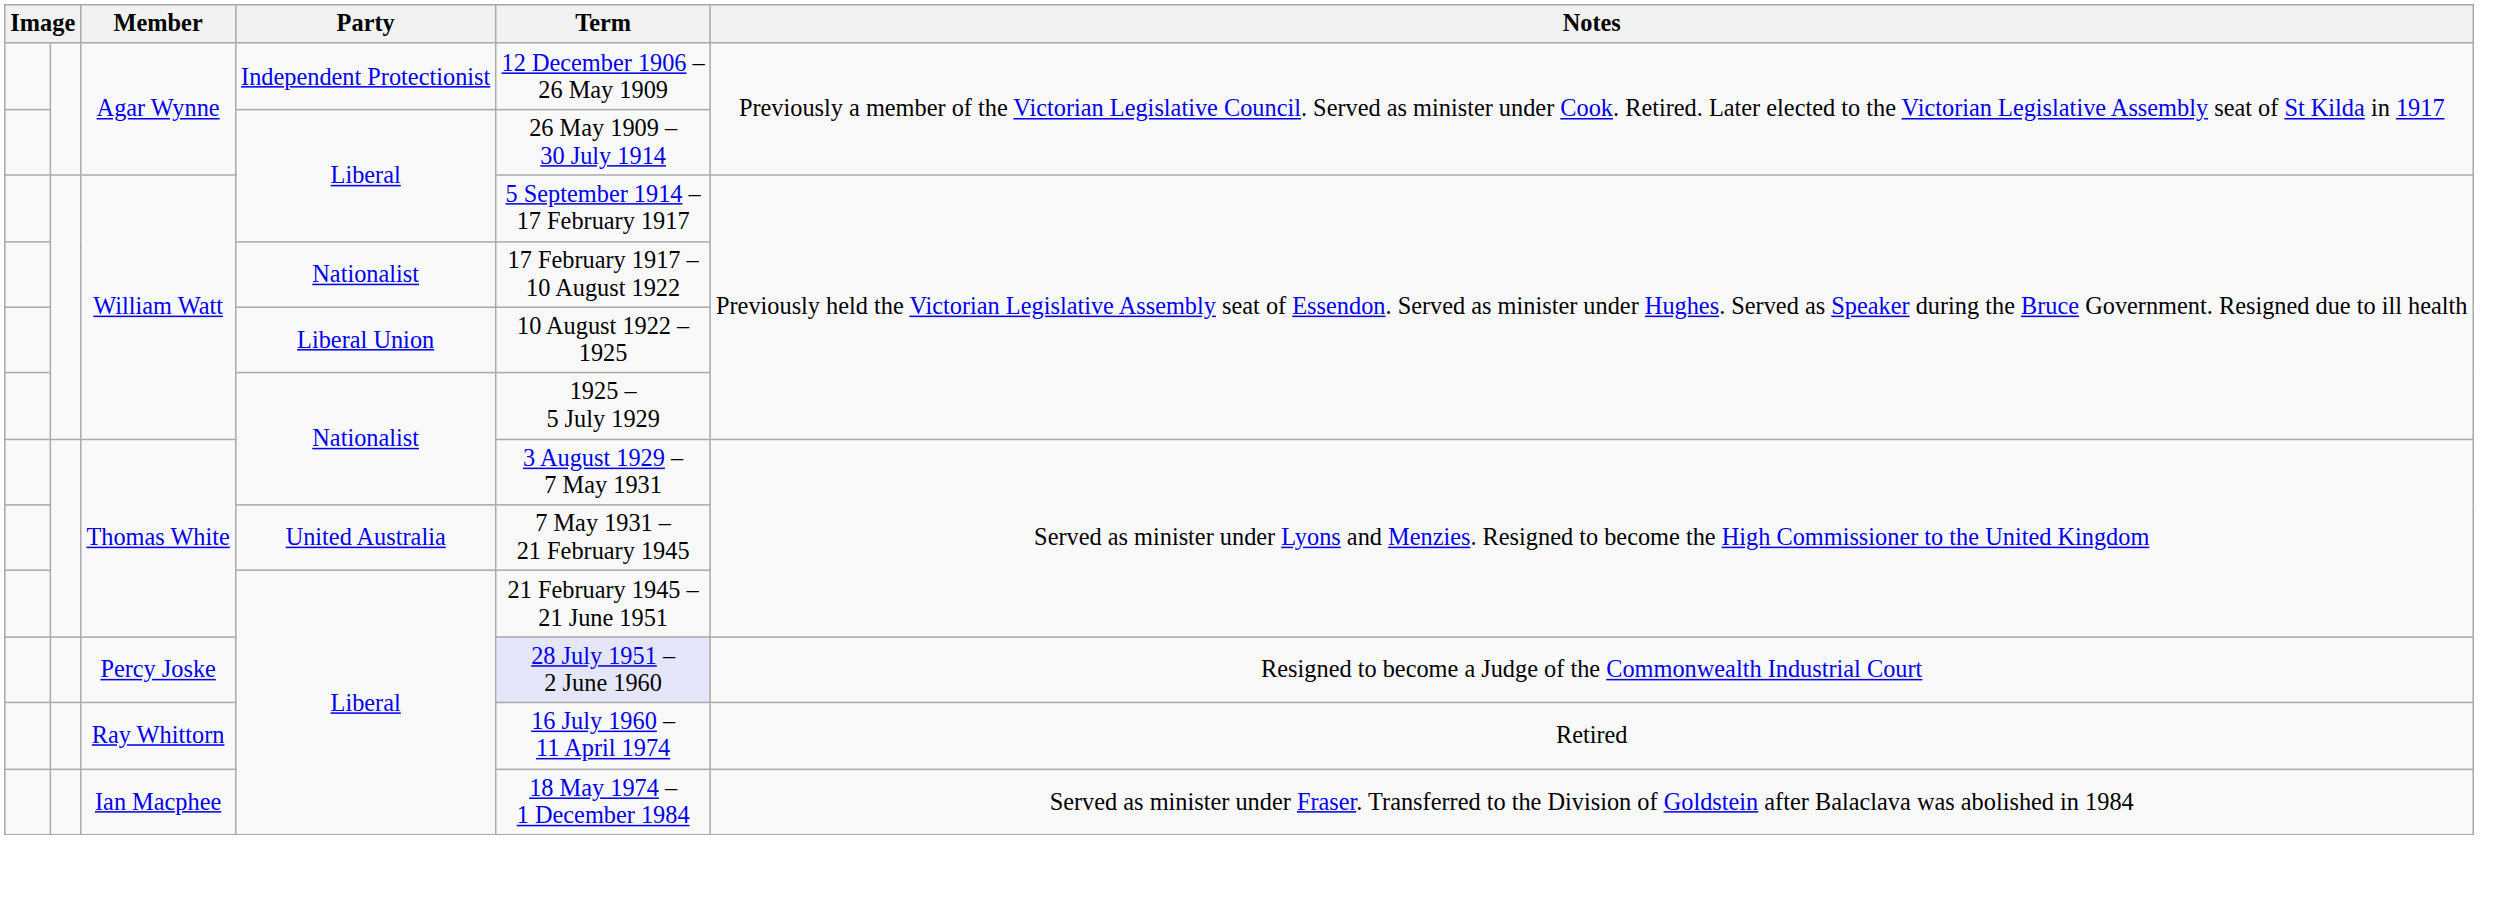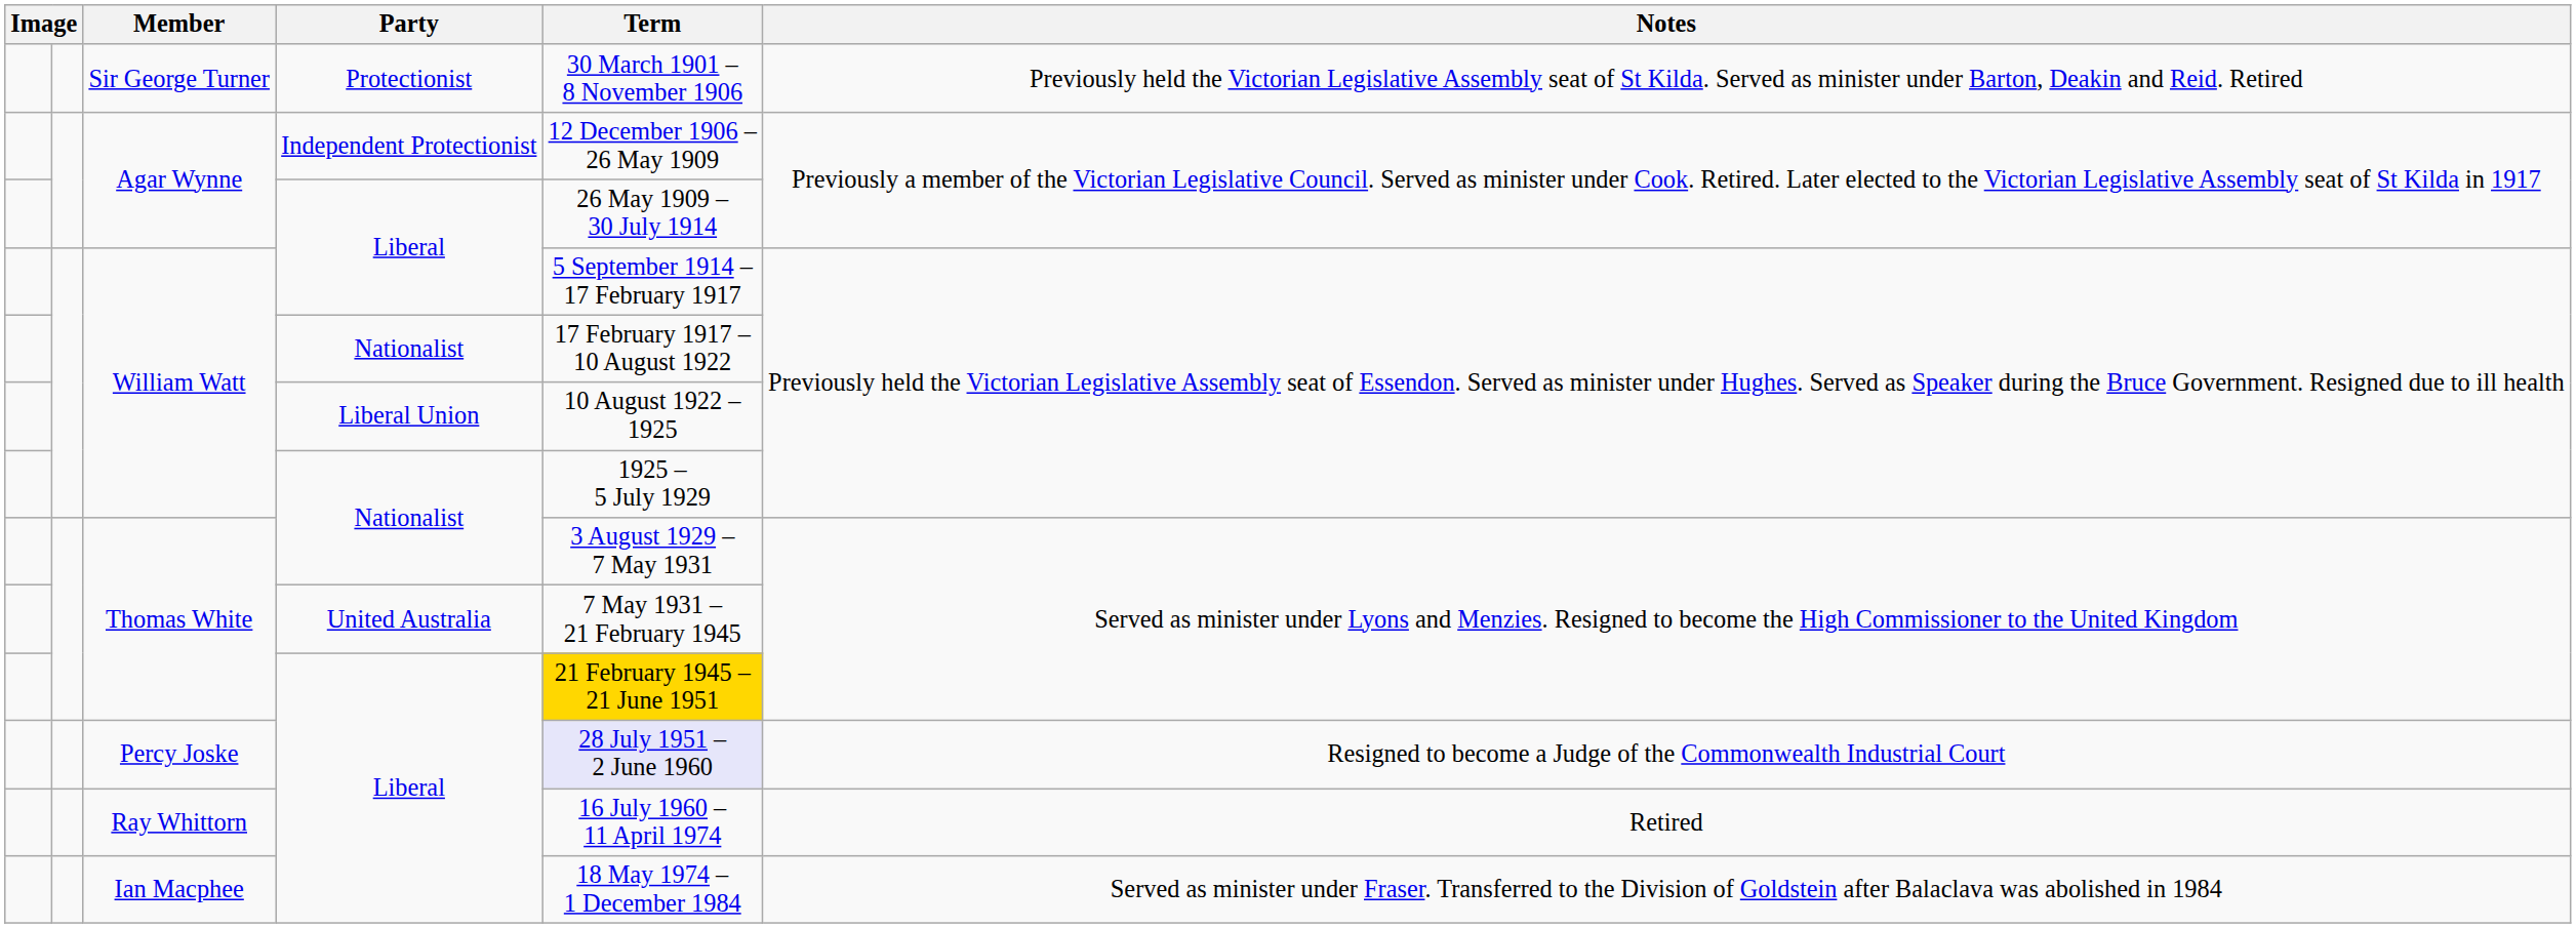+ row: Sir George Turner | Protectionist | 30 March 1901 – 8 November 1906 | Previously held the Victorian Legislative Assembly seat of St Kilda. Served as minister under Barton, Deakin and Reid. Retired
Thomas White / Liberal | Term: no background -> gold background
